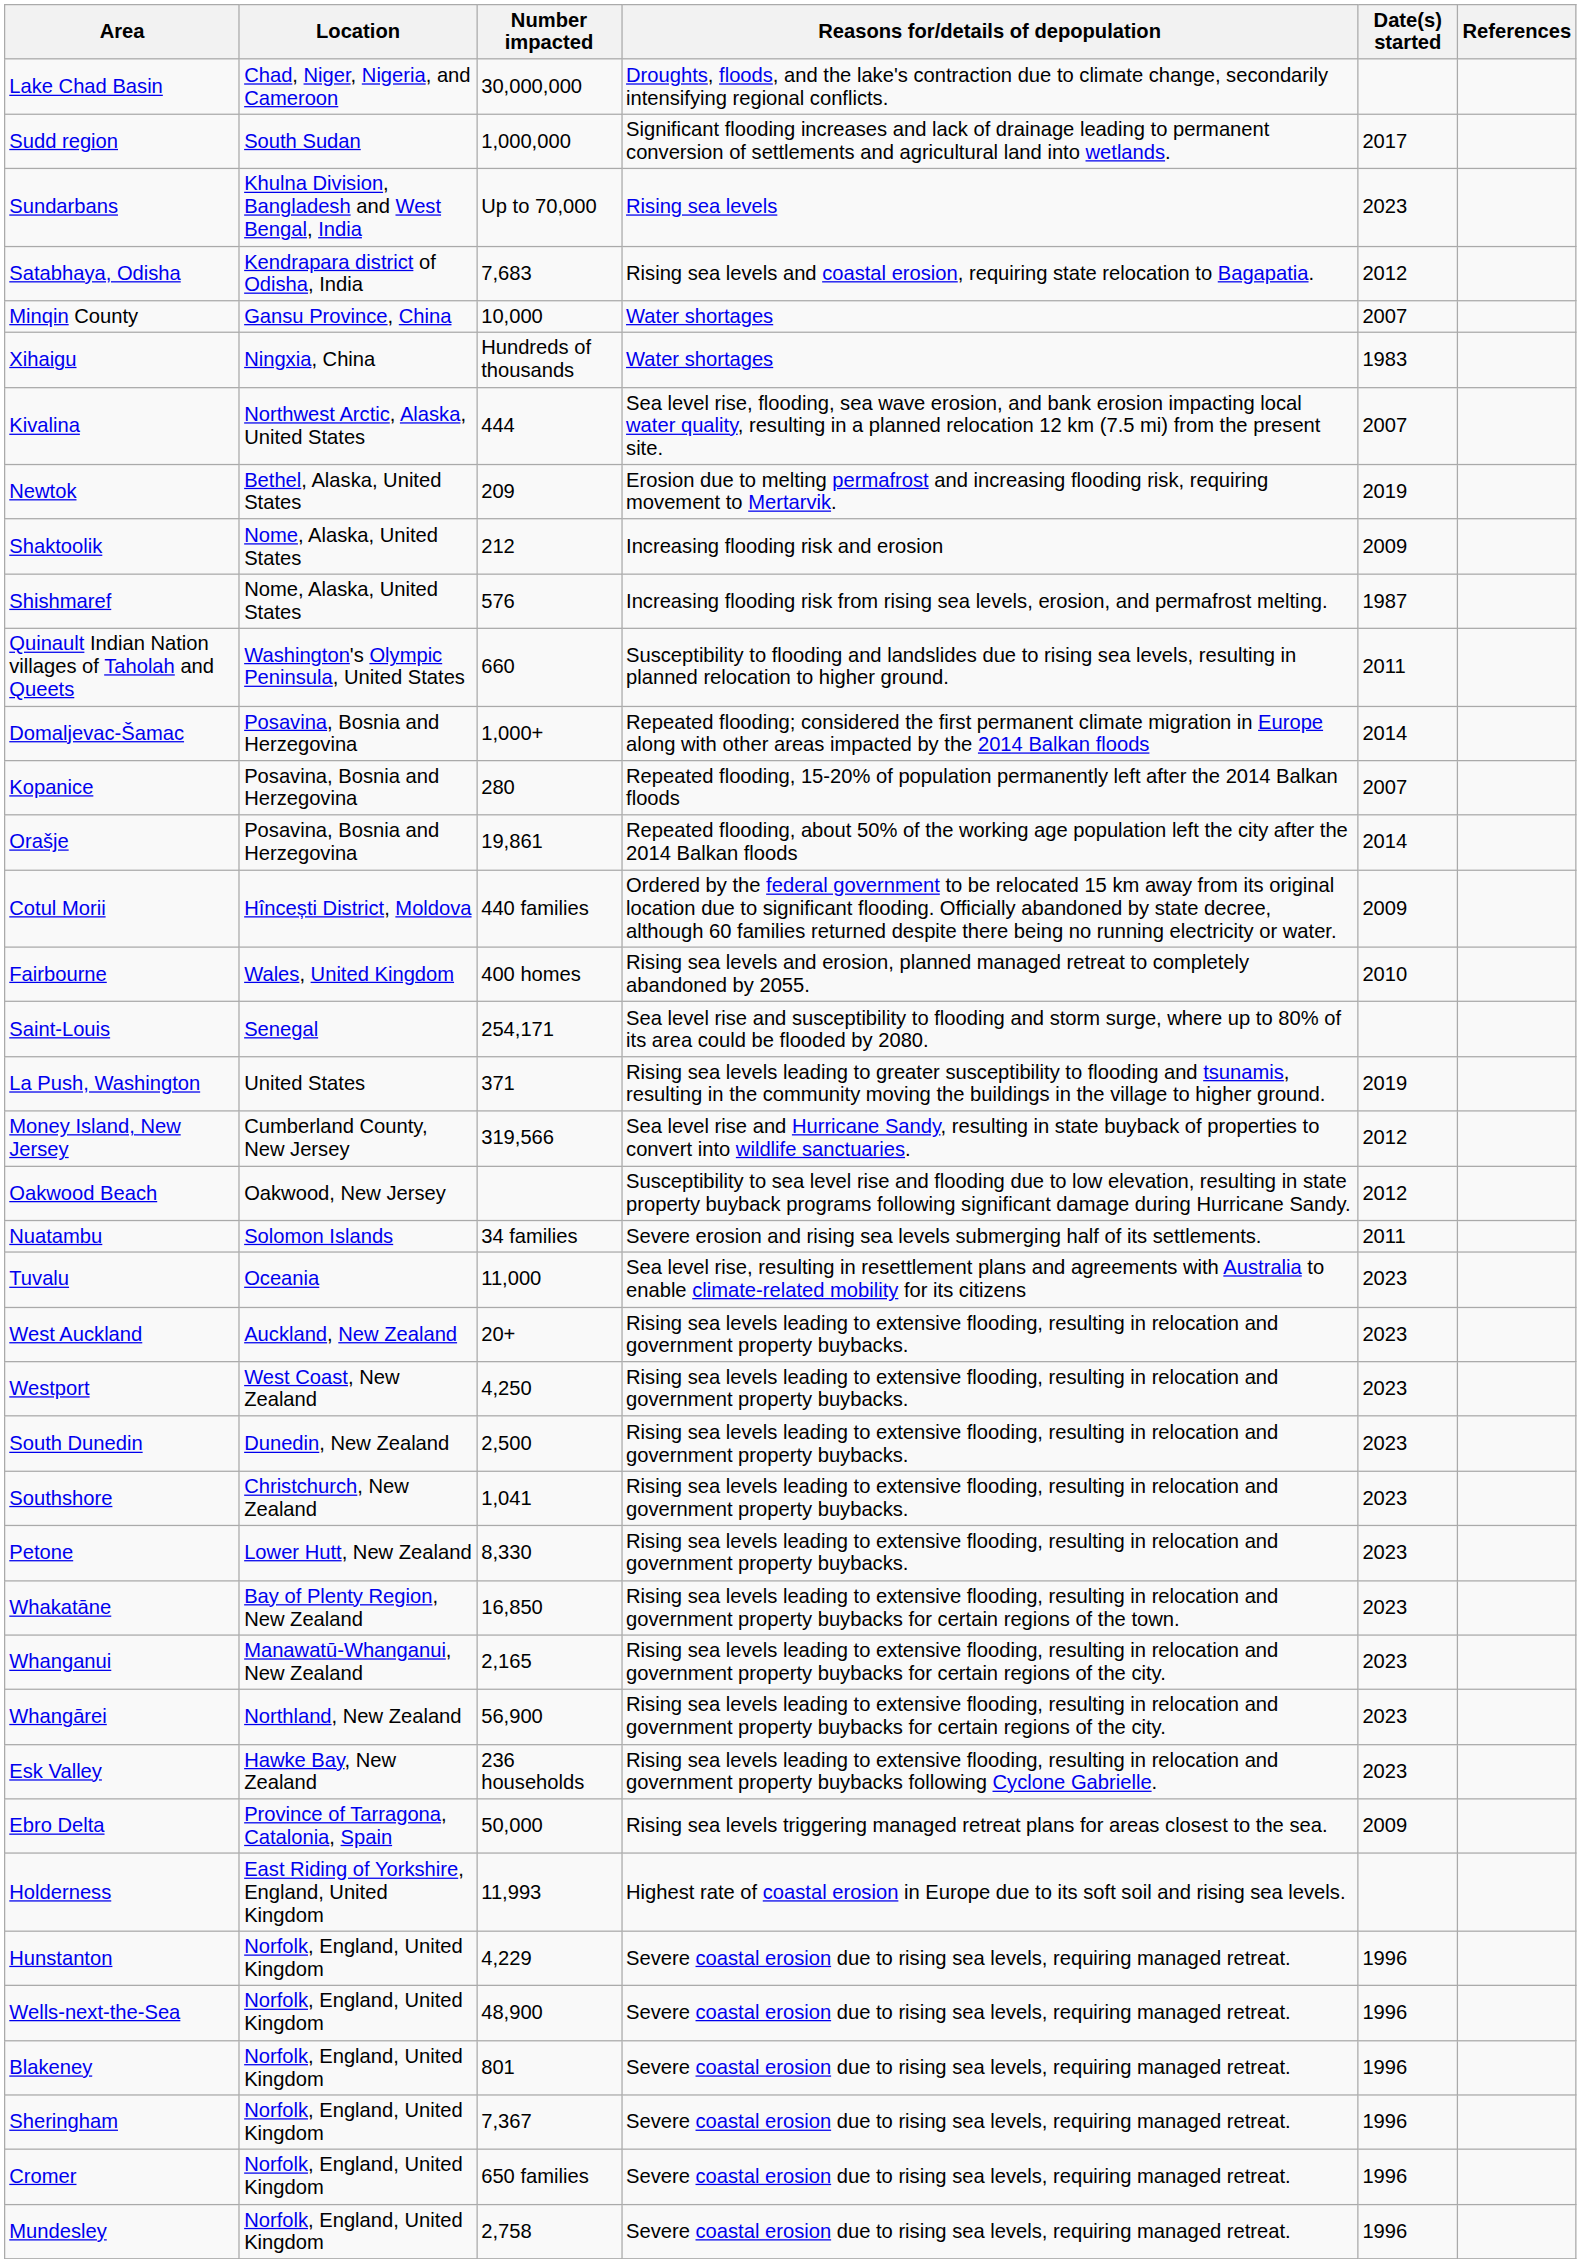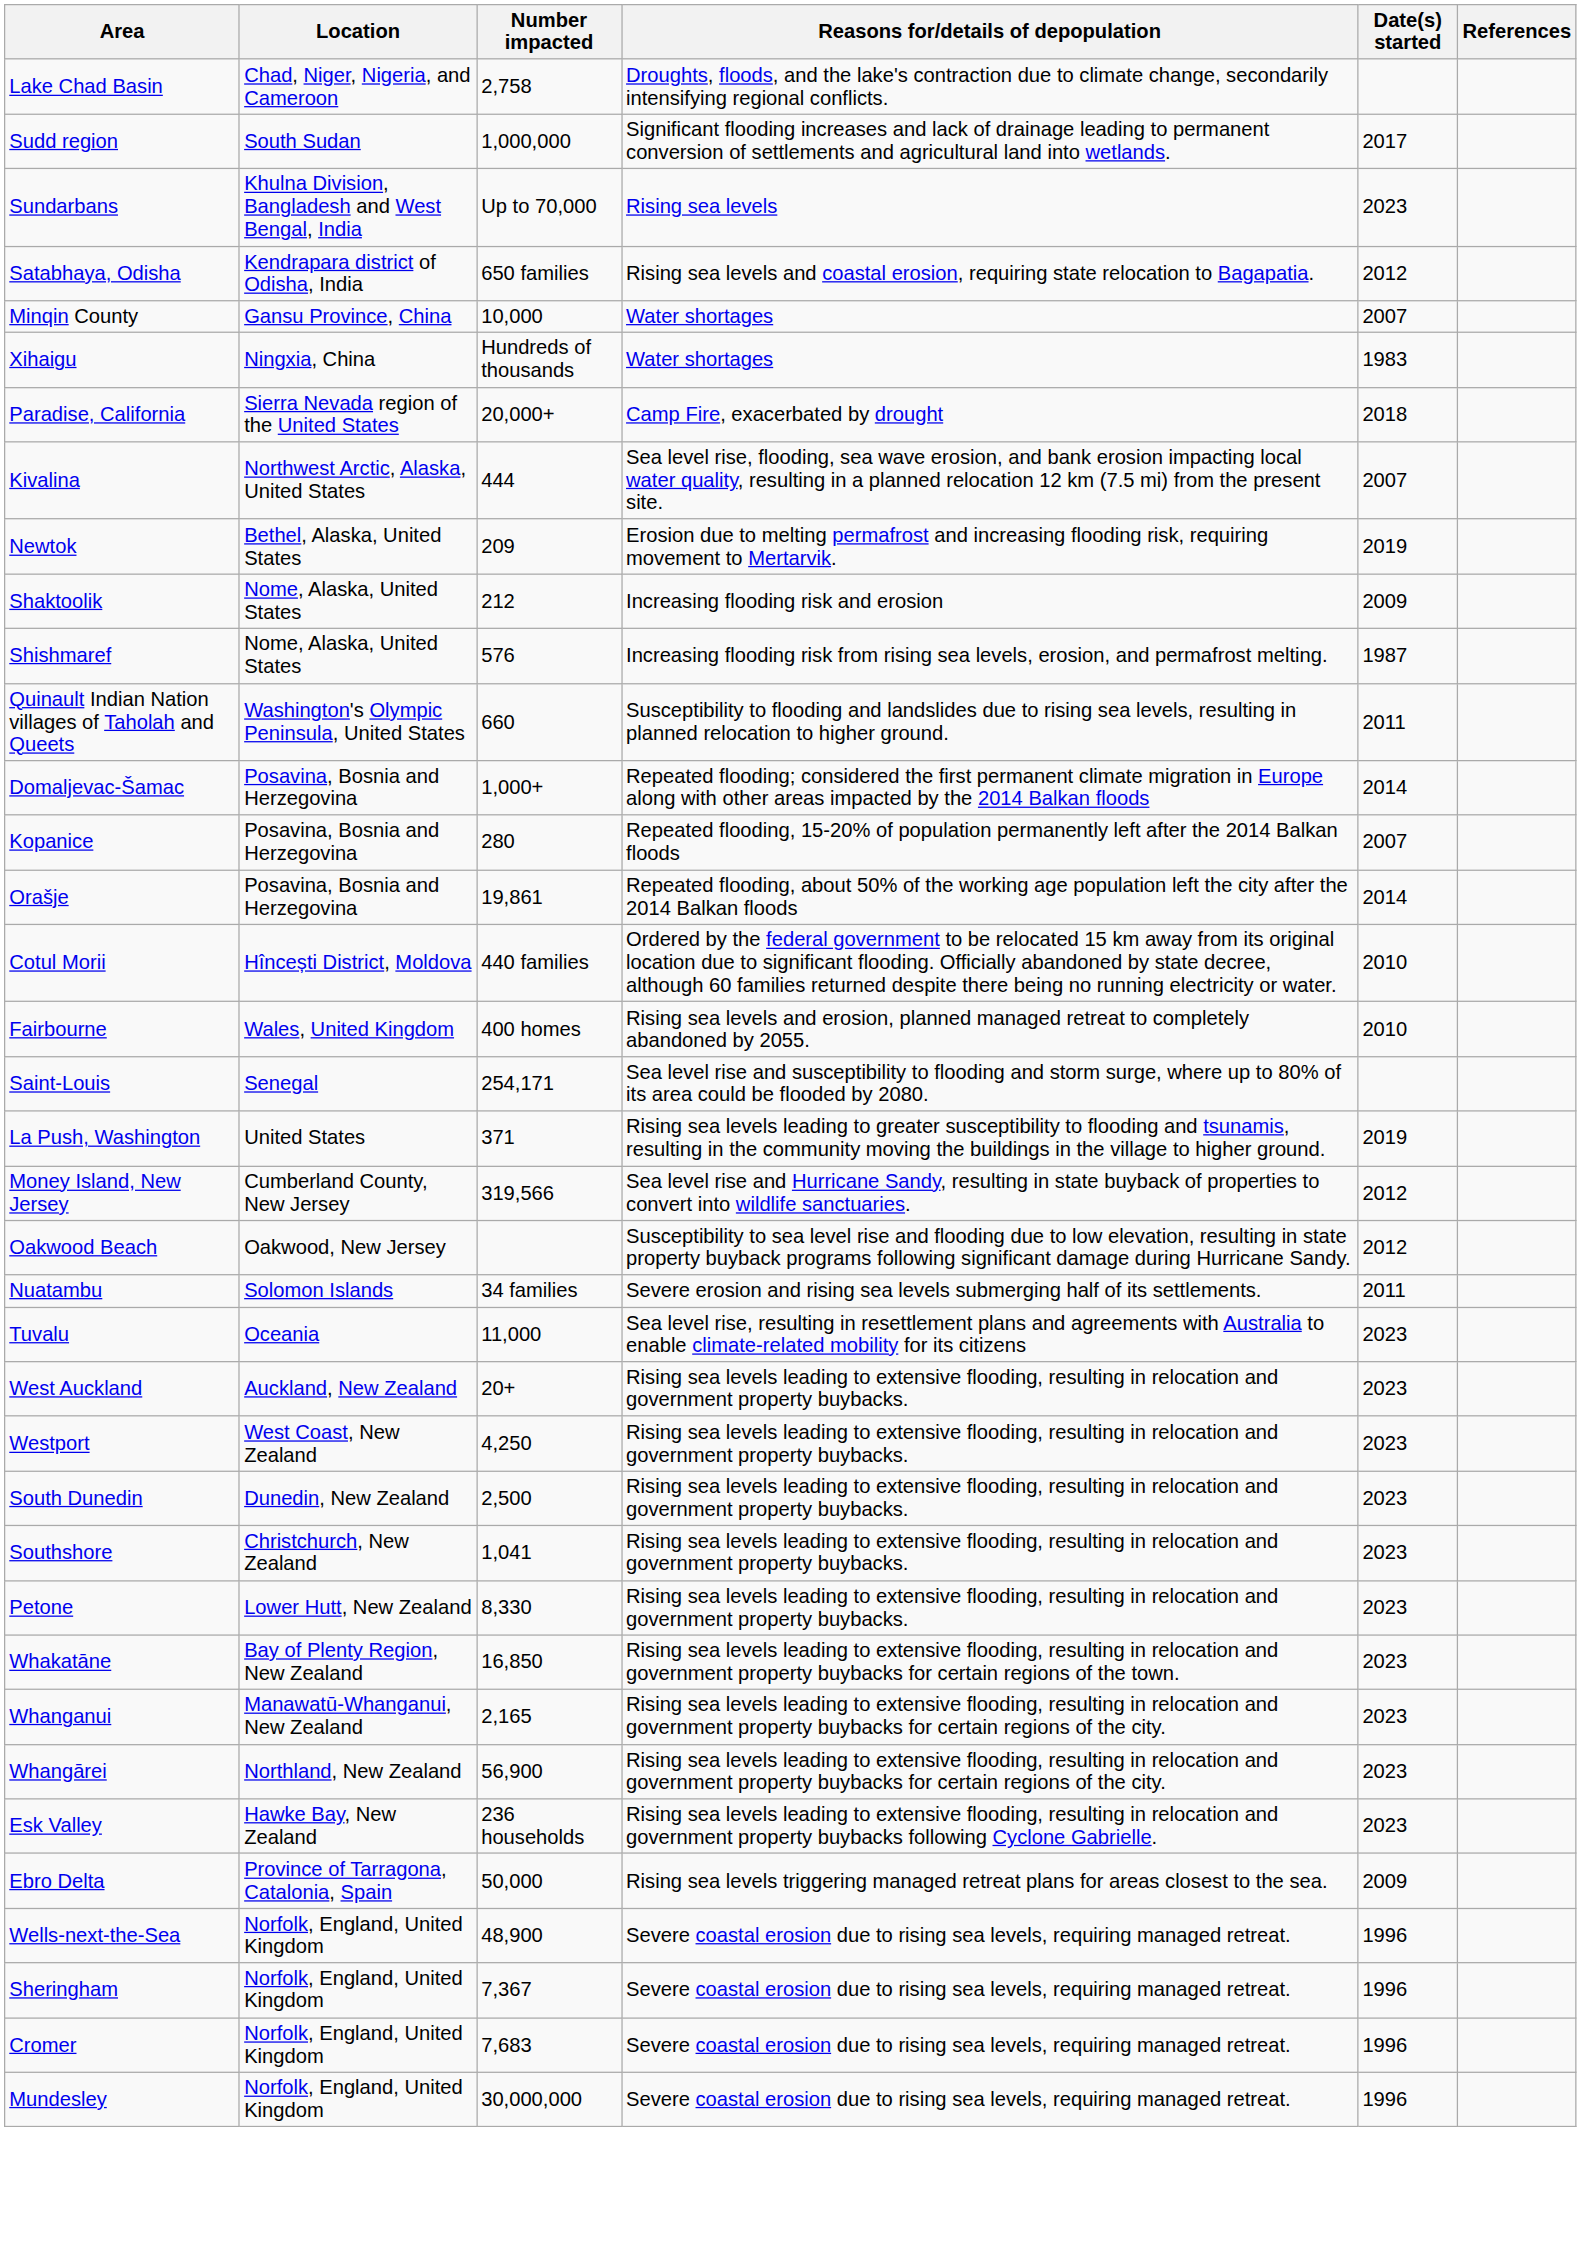Lake Chad Basin | Number impacted: 30,000,000 -> 2,758
Satabhaya, Odisha | Number impacted: 7,683 -> 650 families
+ row: Paradise, California | Sierra Nevada region of the United States | 20,000+ | Camp Fire, exacerbated by drought | 2018
Cotul Morii | Date(s) started: 2009 -> 2010
- row: Holderness | East Riding of Yorkshire, England, United Kingdom | 11,993 | Highest rate of coastal erosion in Europe due to its soft soil and rising sea levels.
- row: Hunstanton | Norfolk, England, United Kingdom | 4,229 | Severe coastal erosion due to rising sea levels, requiring managed retreat. | 1996
- row: Blakeney | Norfolk, England, United Kingdom | 801 | Severe coastal erosion due to rising sea levels, requiring managed retreat. | 1996
Cromer | Number impacted: 650 families -> 7,683
Mundesley | Number impacted: 2,758 -> 30,000,000
